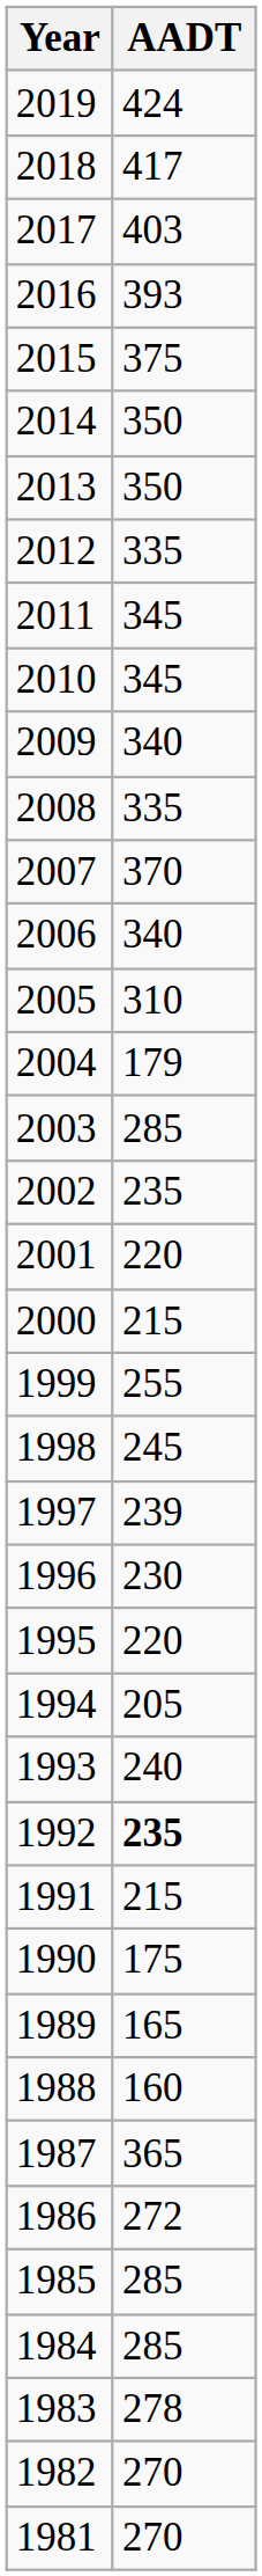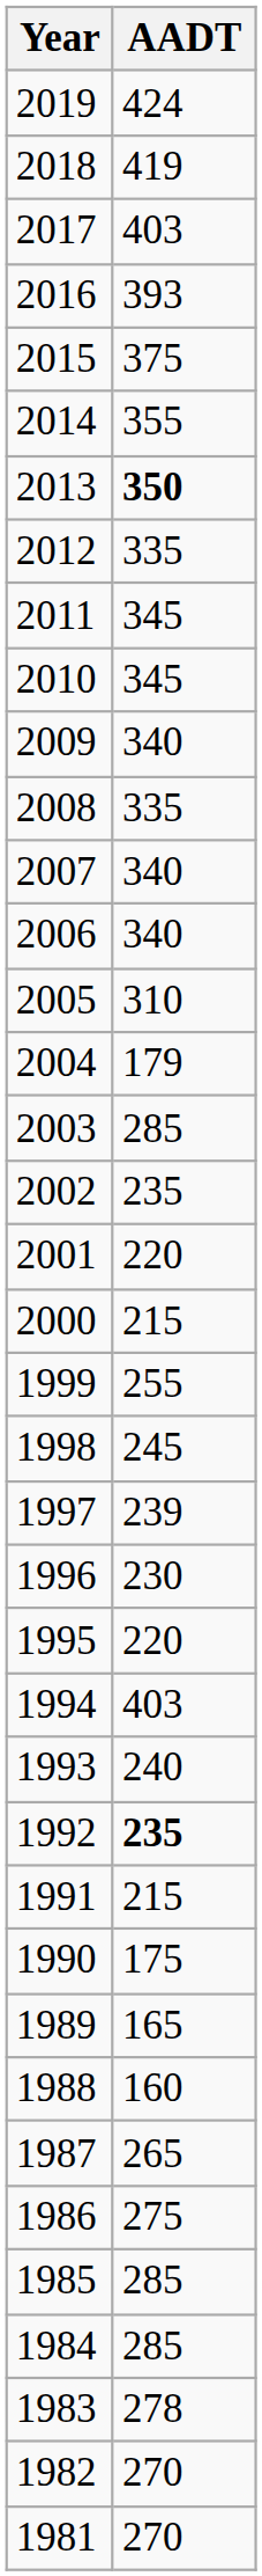2018 | AADT: 417 -> 419
2014 | AADT: 350 -> 355
2013 | AADT: normal -> bold
2007 | AADT: 370 -> 340
1994 | AADT: 205 -> 403
1987 | AADT: 365 -> 265
1986 | AADT: 272 -> 275
